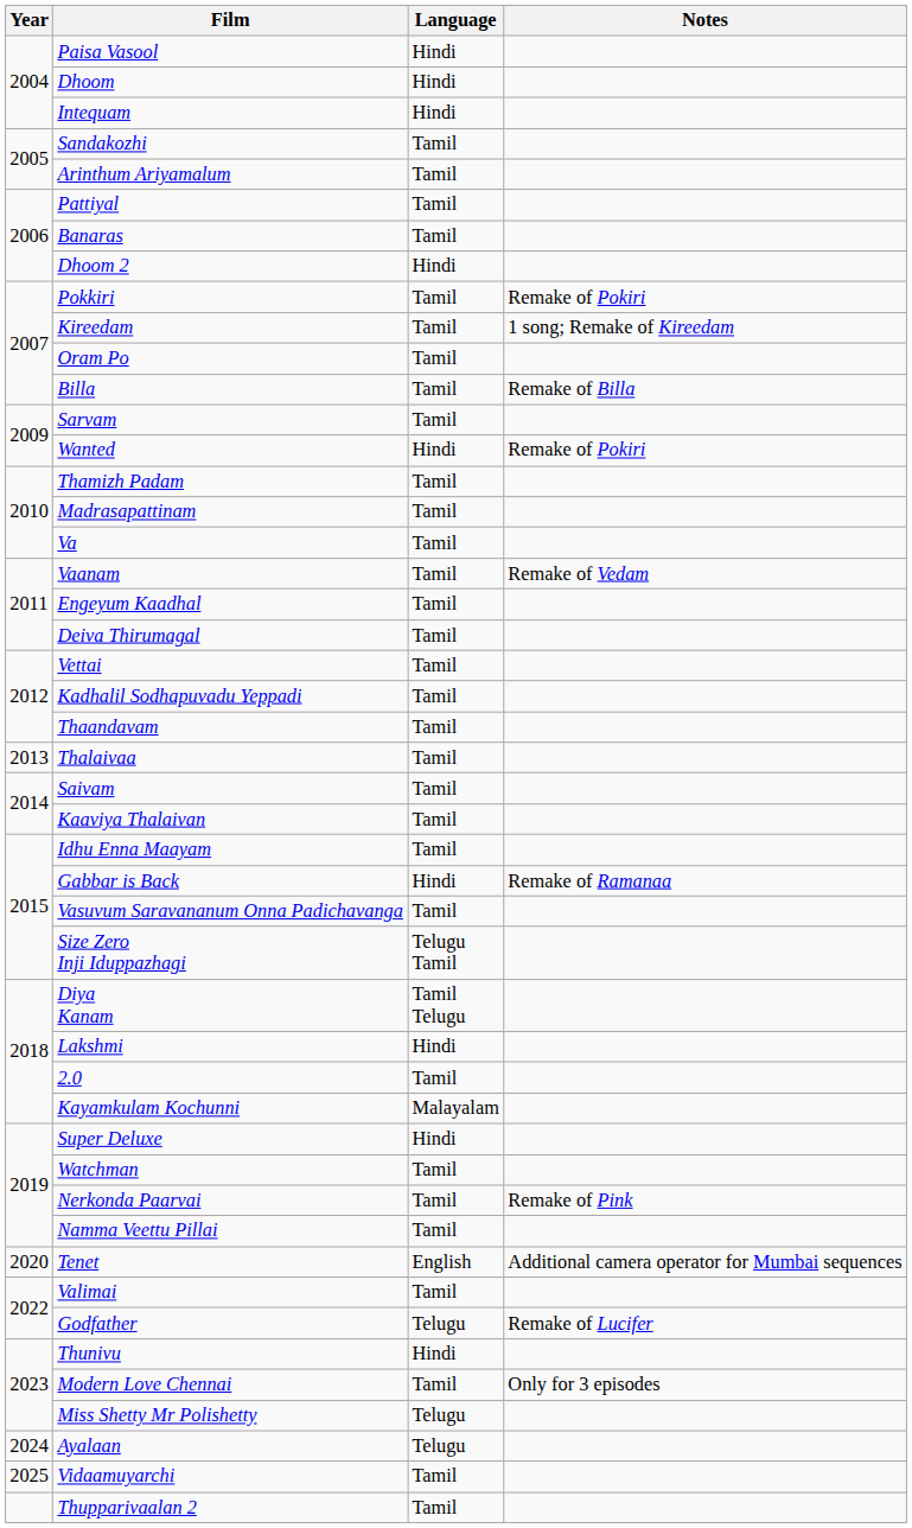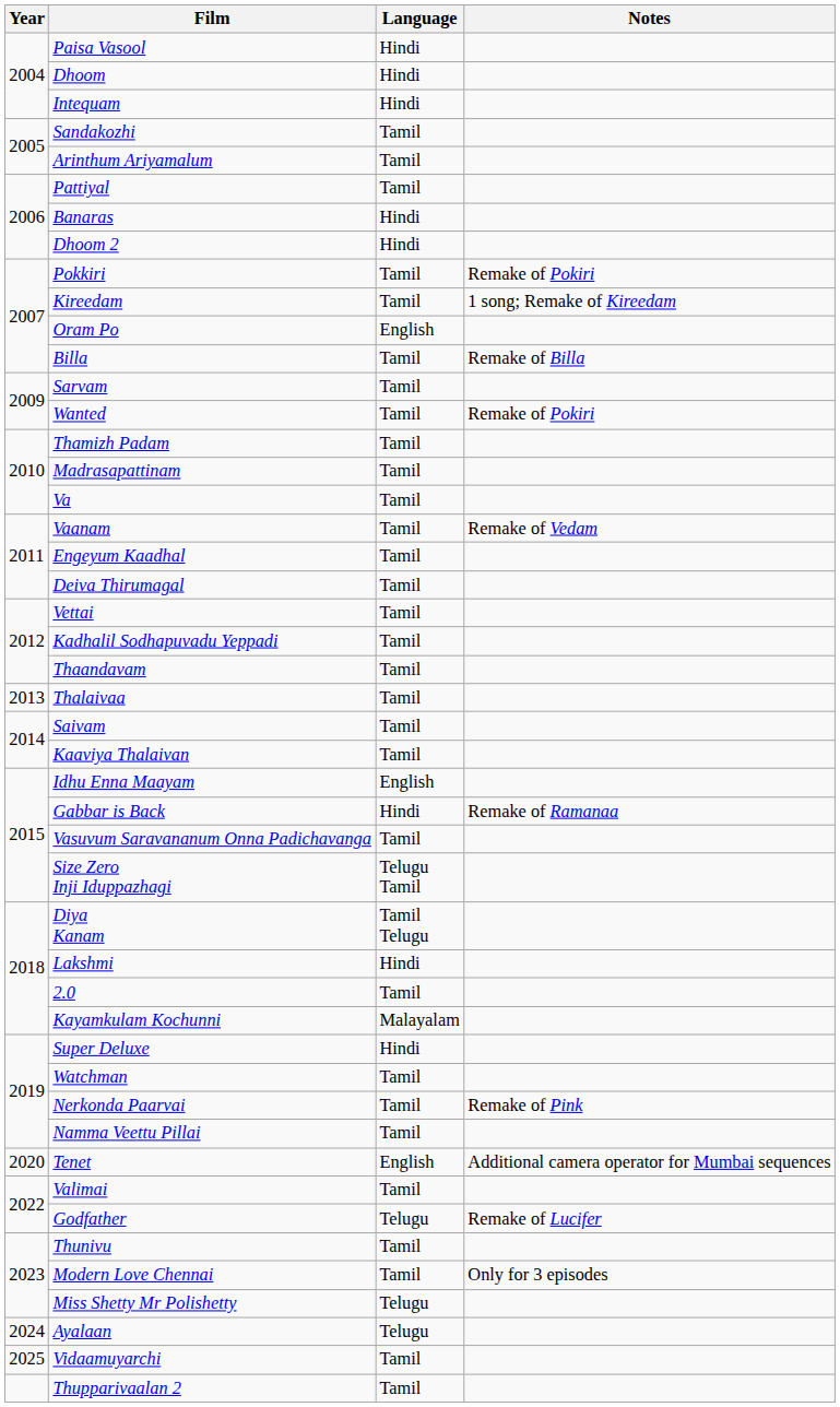Banaras | Language: Tamil -> Hindi
Oram Po | Language: Tamil -> English
Wanted | Language: Hindi -> Tamil
Idhu Enna Maayam | Language: Tamil -> English
Thunivu | Language: Hindi -> Tamil
